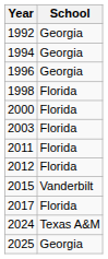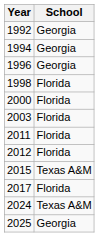2015 | School: Vanderbilt -> Texas A&M
